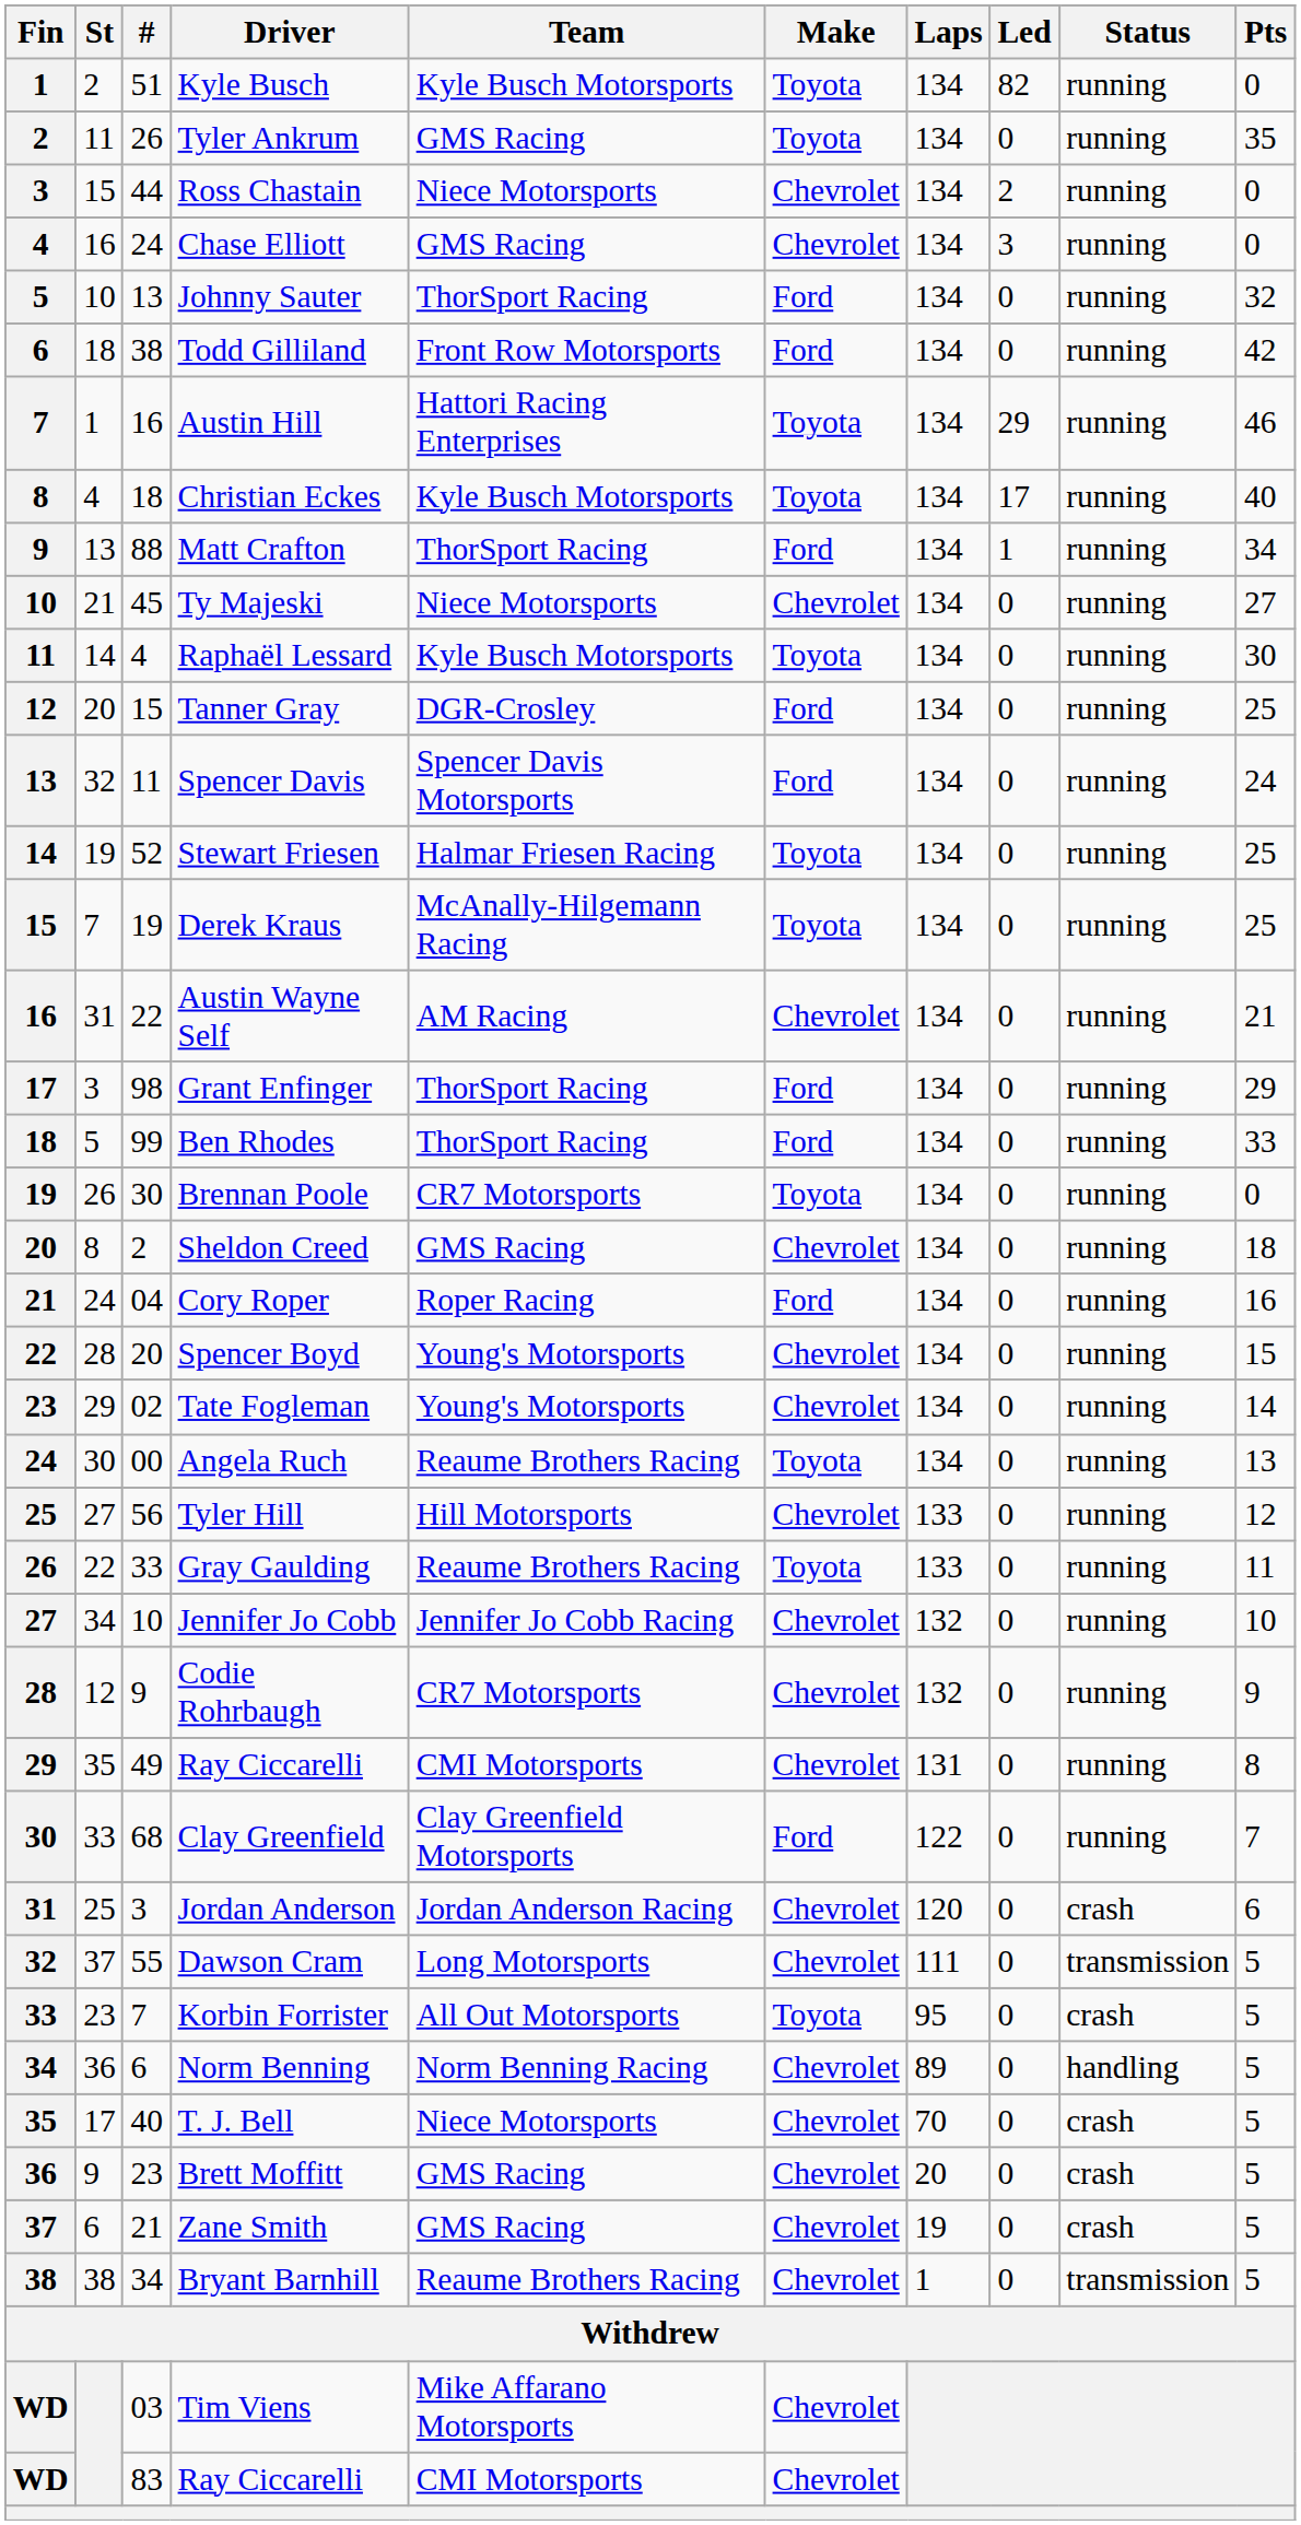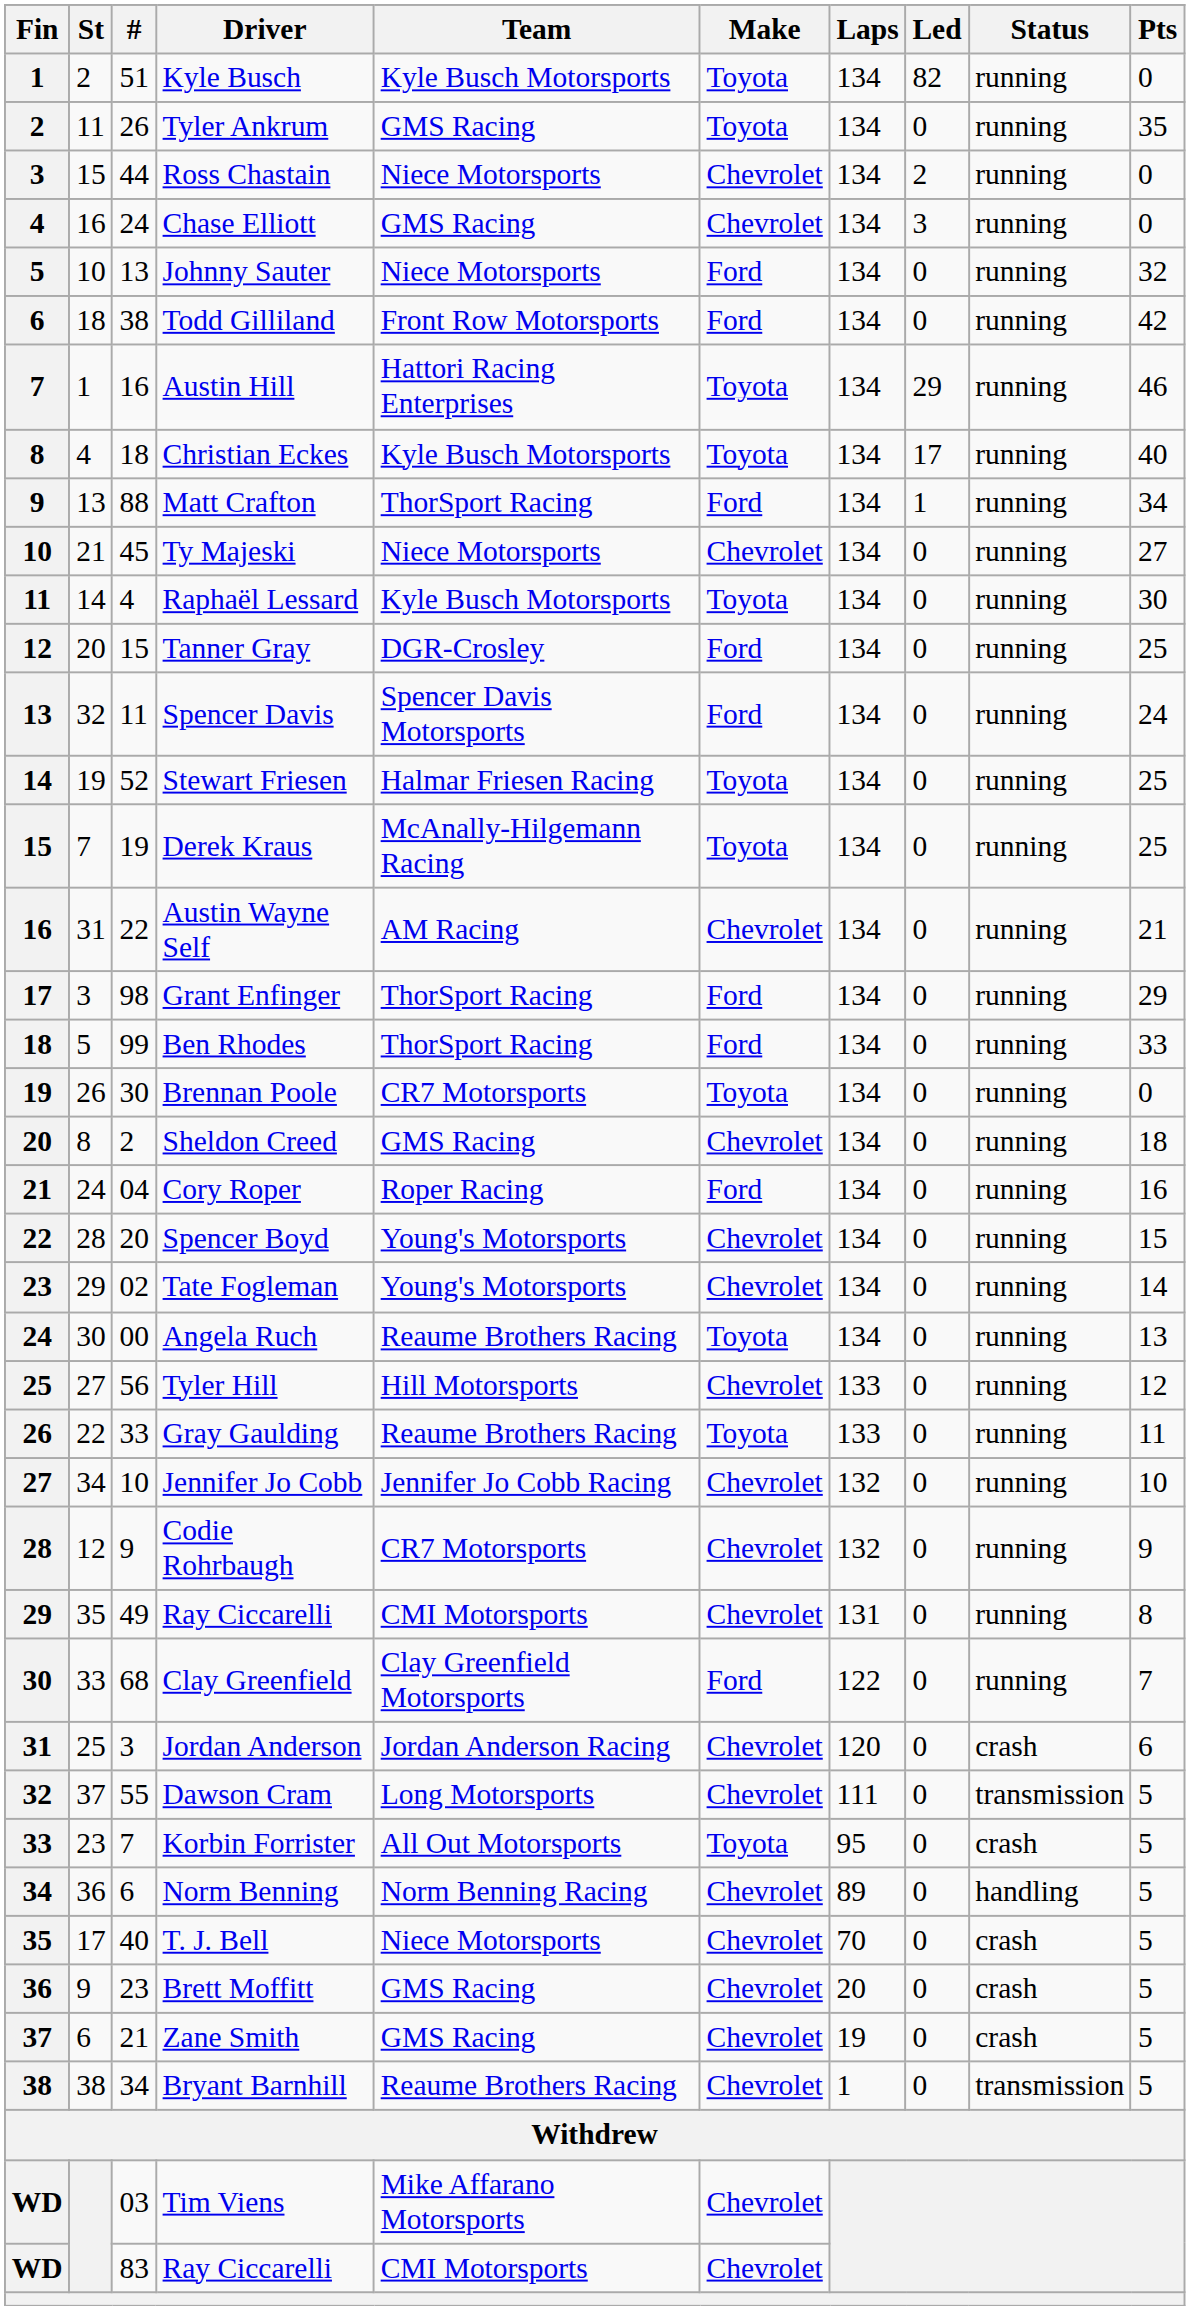Johnny Sauter | Team: ThorSport Racing -> Niece Motorsports
